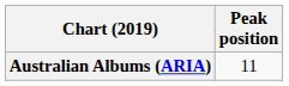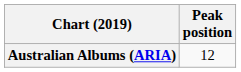Australian Albums (ARIA) | Peak position: 11 -> 12
